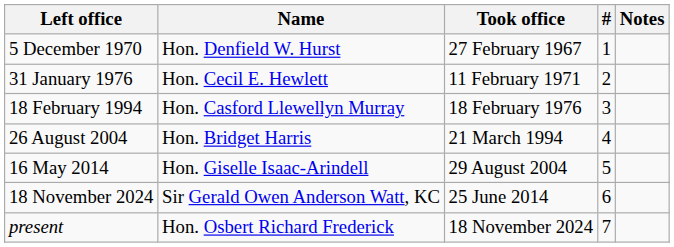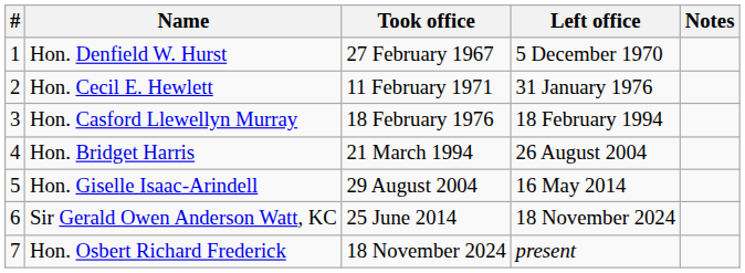columns swapped: # <-> Left office
